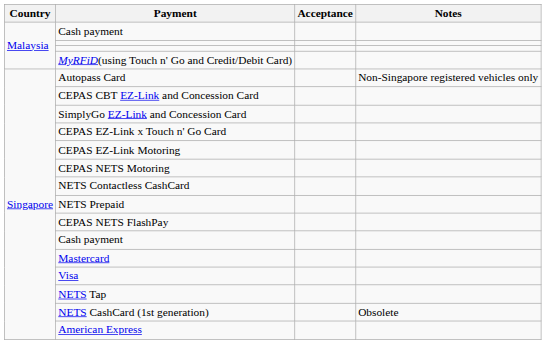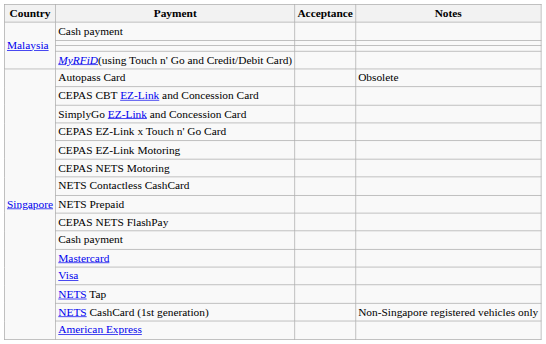Autopass Card | Notes: Non-Singapore registered vehicles only -> Obsolete
NETS CashCard (1st generation) | Notes: Obsolete -> Non-Singapore registered vehicles only
